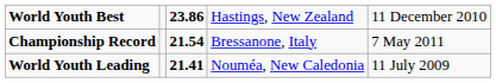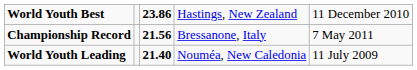Championship Record | column 3: 21.54 -> 21.56
World Youth Leading | column 3: 21.41 -> 21.40
